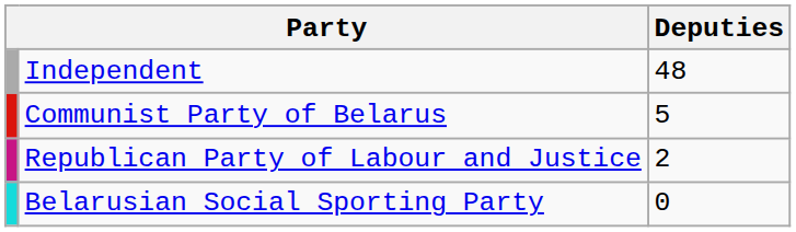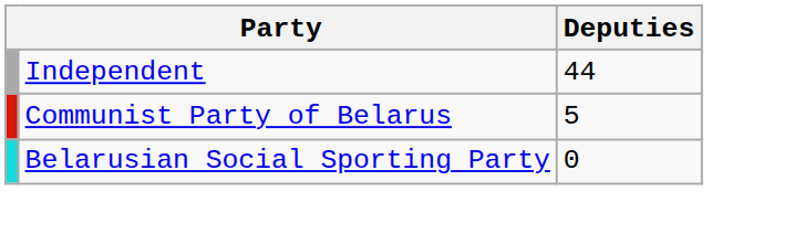Independent | Deputies: 48 -> 44
- row: Republican Party of Labour and Justice | 2
